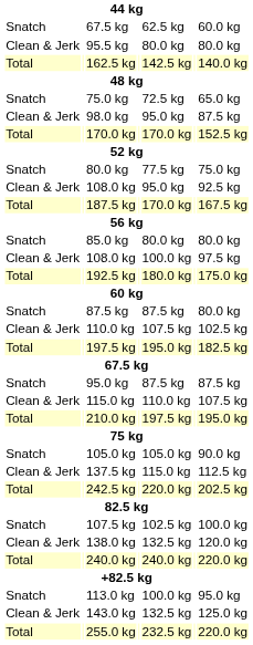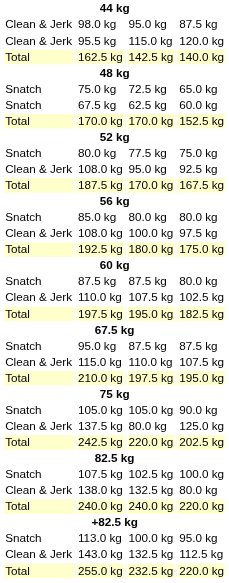rows swapped: Snatch / 67.5 kg <-> 98.0 kg
95.5 kg | column 5: 80.0 kg -> 115.0 kg
95.5 kg | column 7: 80.0 kg -> 120.0 kg
137.5 kg | column 5: 115.0 kg -> 80.0 kg
137.5 kg | column 7: 112.5 kg -> 125.0 kg
138.0 kg | column 7: 120.0 kg -> 80.0 kg
143.0 kg | column 7: 125.0 kg -> 112.5 kg
